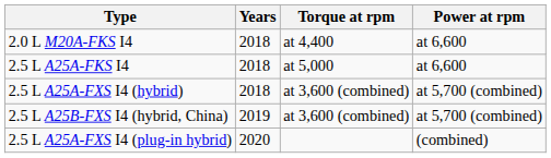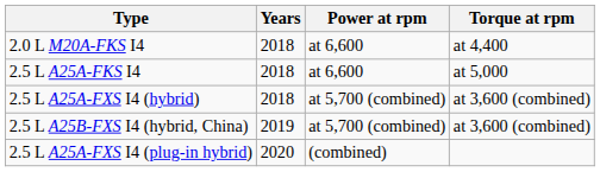columns swapped: Power at rpm <-> Torque at rpm
